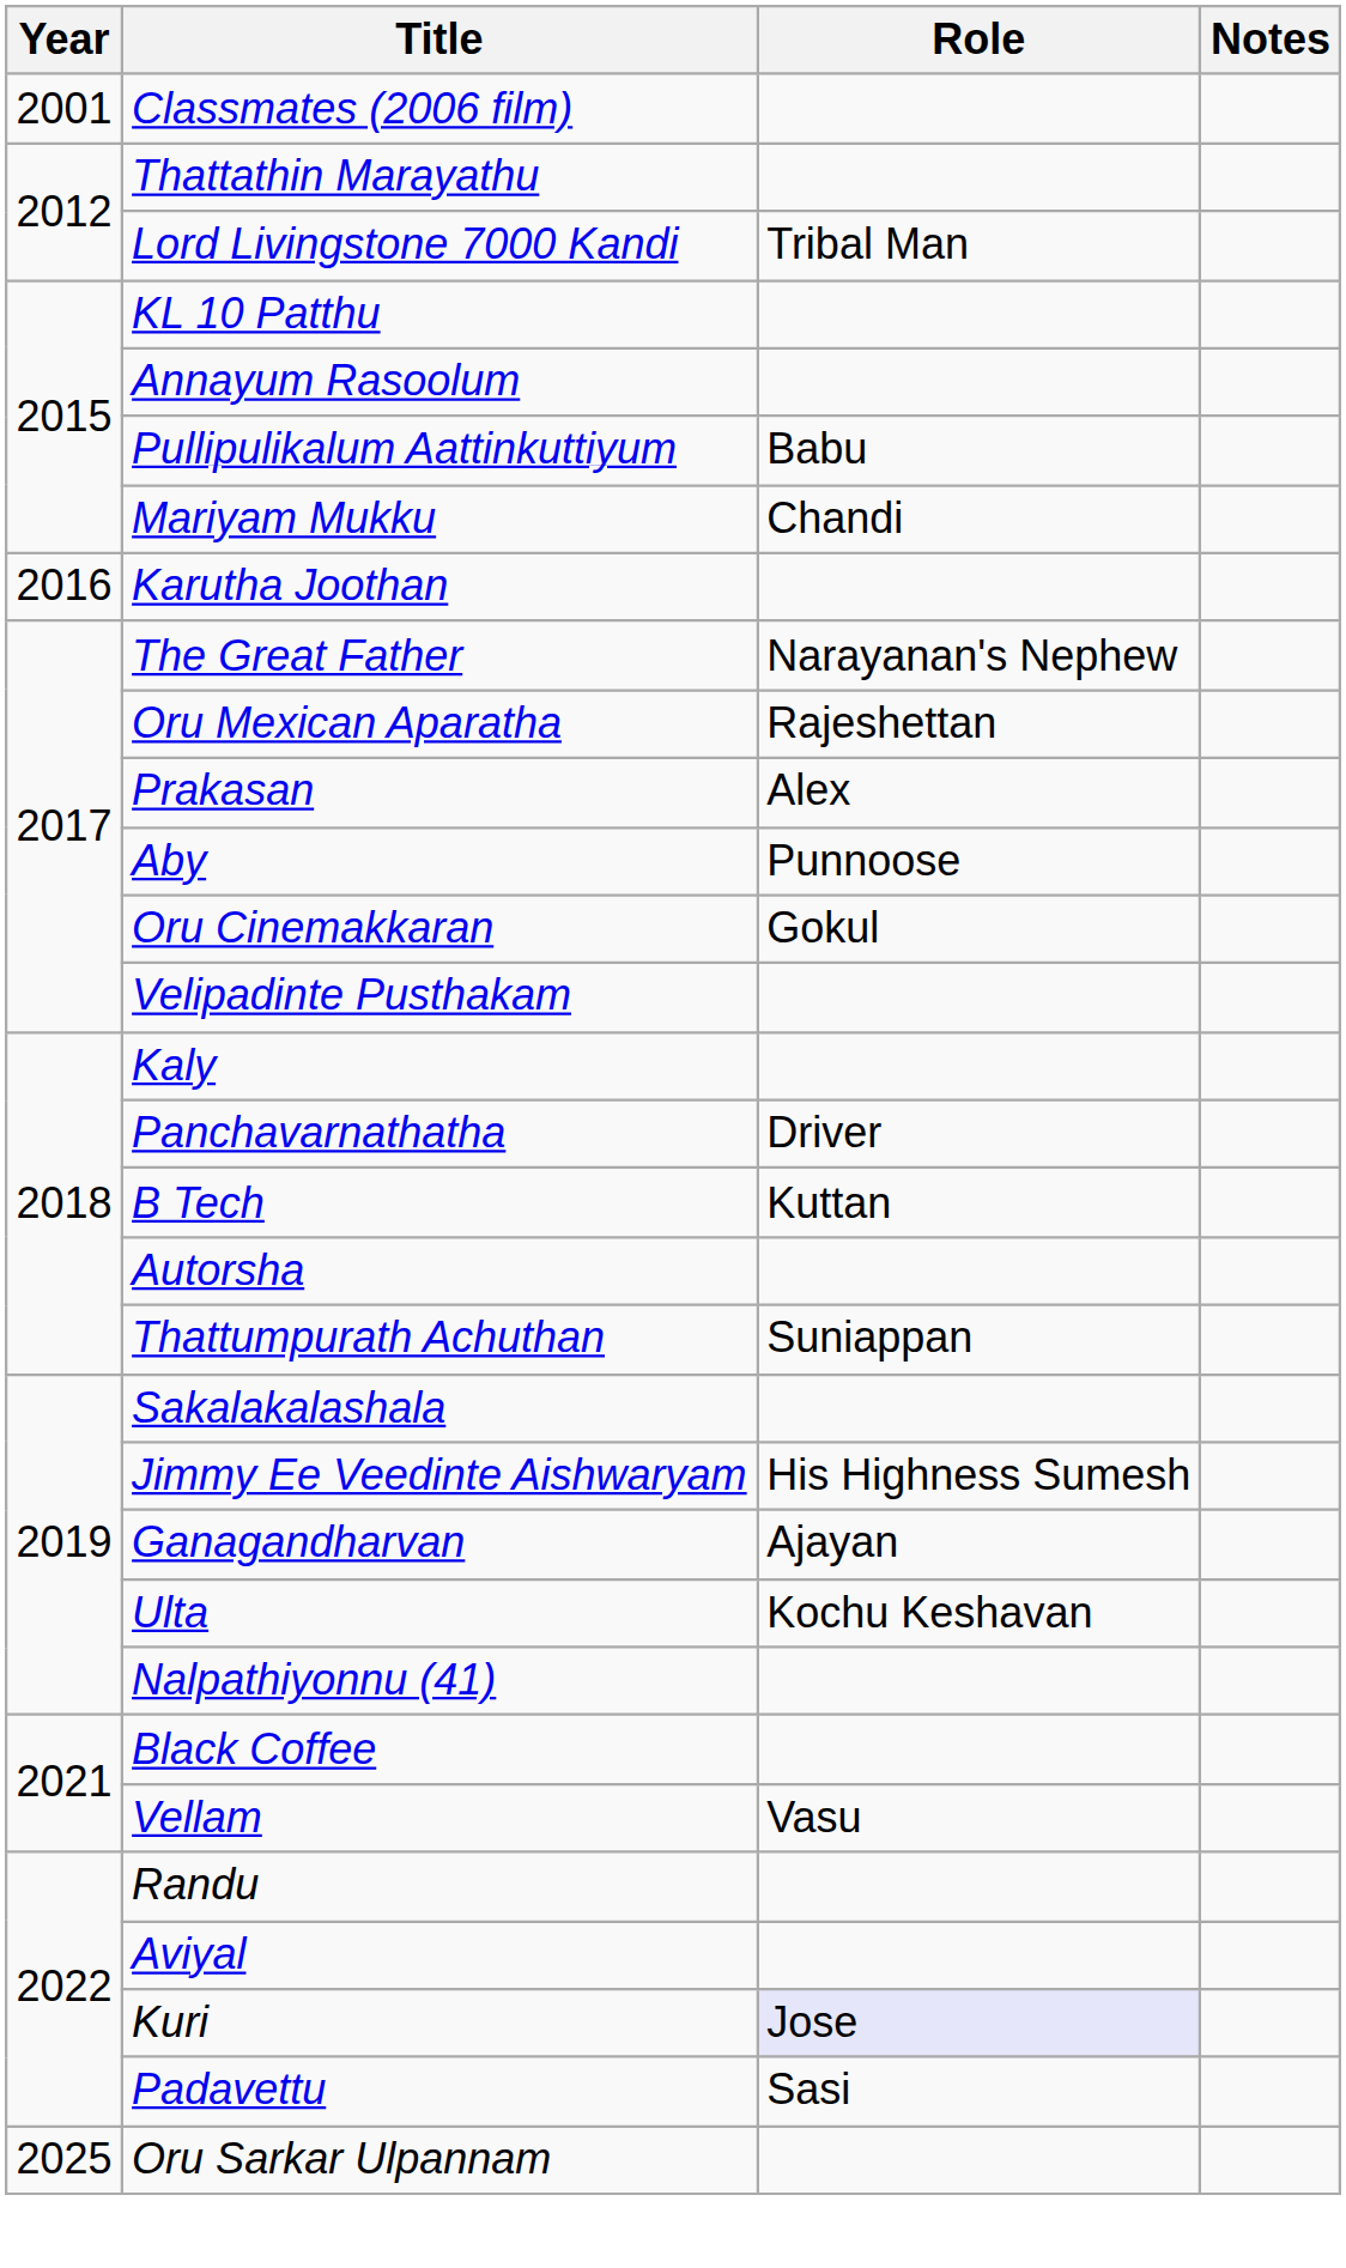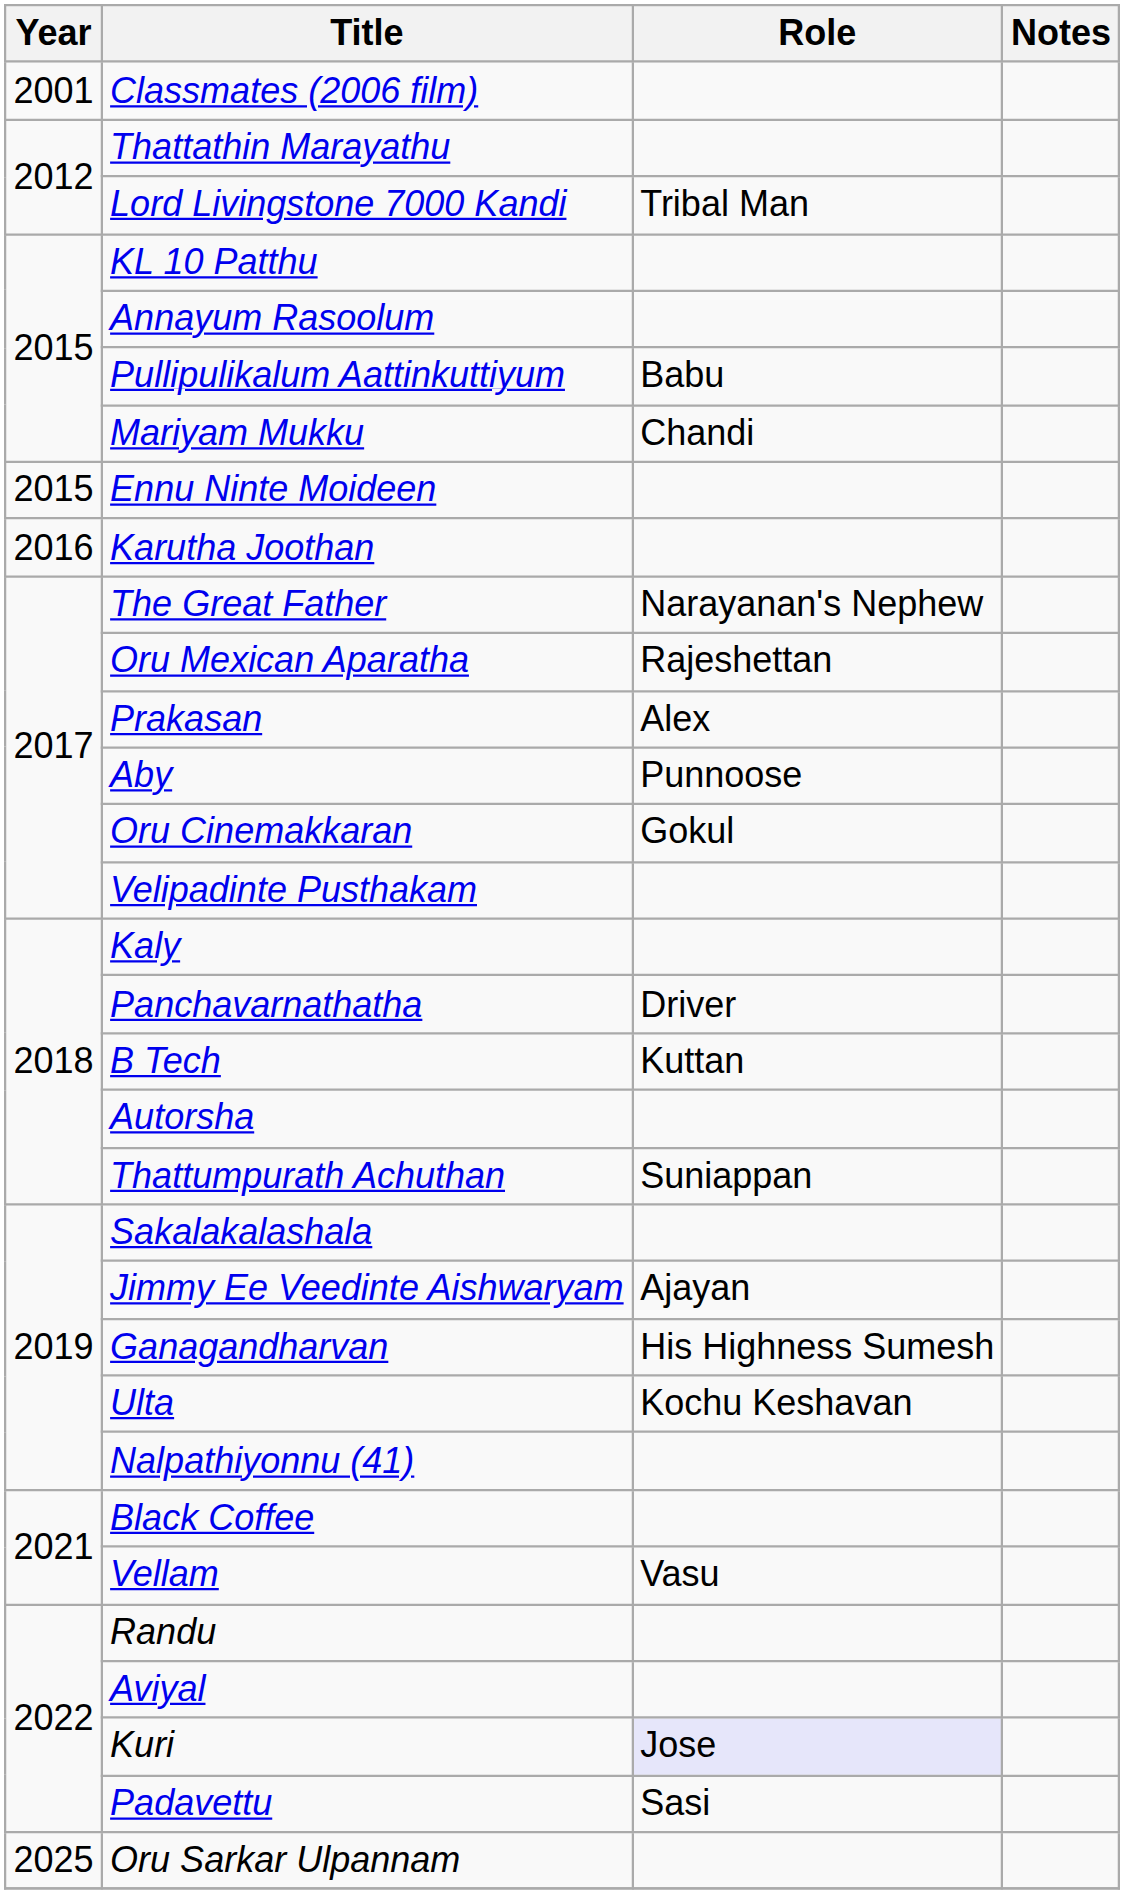+ row: 2015 | Ennu Ninte Moideen
Jimmy Ee Veedinte Aishwaryam | Role: His Highness Sumesh -> Ajayan
Ganagandharvan | Role: Ajayan -> His Highness Sumesh
